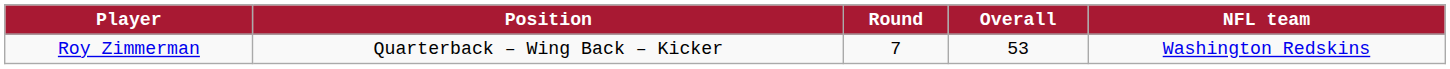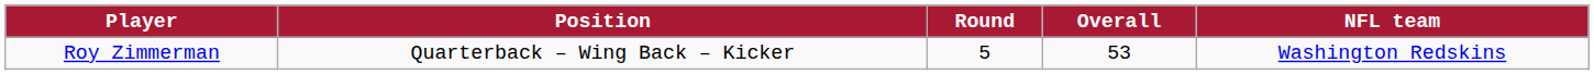Roy Zimmerman | Round: 7 -> 5
